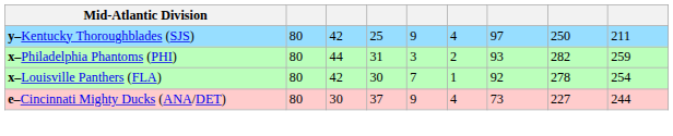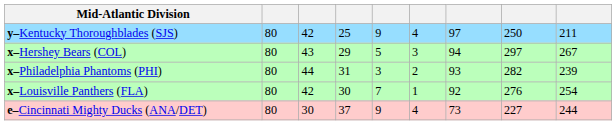+ row: x–Hershey Bears (COL) | 80 | 43 | 29 | 5 | 3 | 94 | 297 | 267
x–Philadelphia Phantoms (PHI) | column 9: 259 -> 239
x–Louisville Panthers (FLA) | column 8: 278 -> 276
